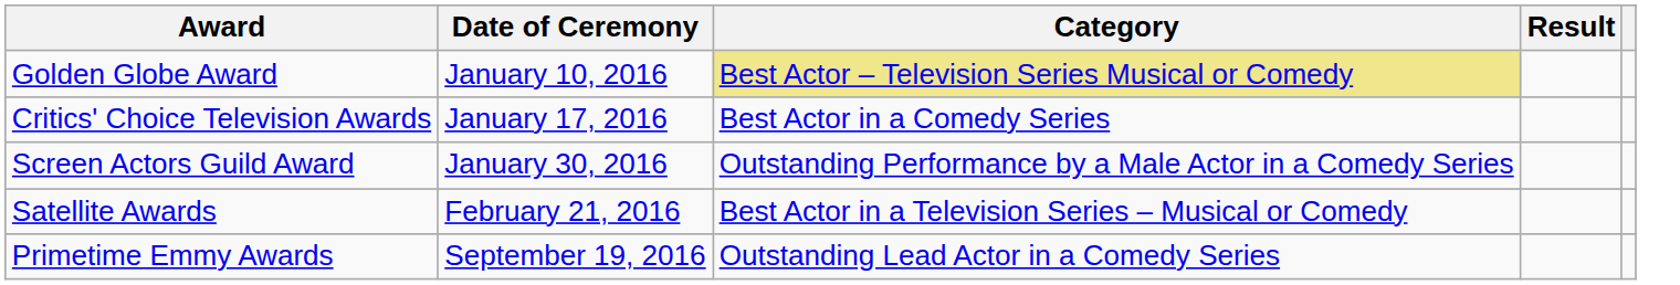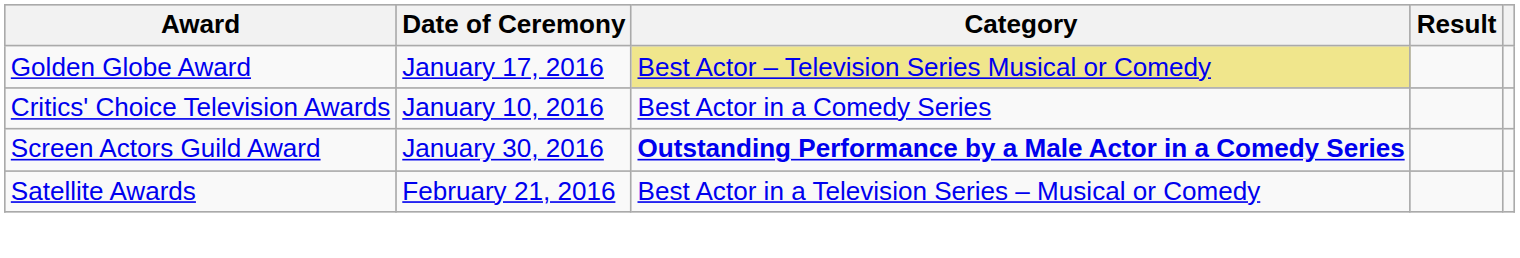Golden Globe Award | Date of Ceremony: January 10, 2016 -> January 17, 2016
Critics' Choice Television Awards | Date of Ceremony: January 17, 2016 -> January 10, 2016
Screen Actors Guild Award | Category: normal -> bold
- row: Primetime Emmy Awards | September 19, 2016 | Outstanding Lead Actor in a Comedy Series
